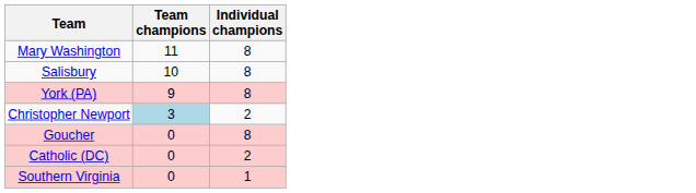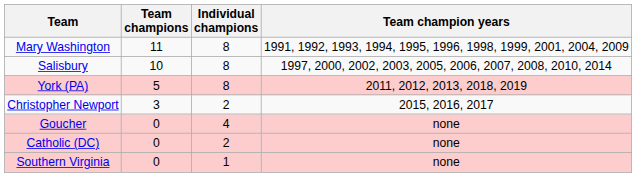+ column: Team champion years | 1991, 1992, 1993, 1994, 1995, 1996, 1998, 1999, 2001, 2004, 2009 | 1997, 2000, 2002, 2003, 2005, 2006, 2007, 2008, 2010, 2014 | 2011, 2012, 2013, 2018, 2019 | 2015, 2016, 2017 | none | none | none
York (PA) | Team champions: 9 -> 5
Christopher Newport | Team champions: lightblue background -> no background
Goucher | Individual champions: 8 -> 4
